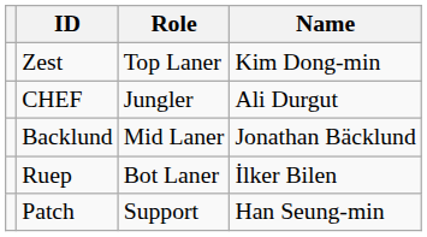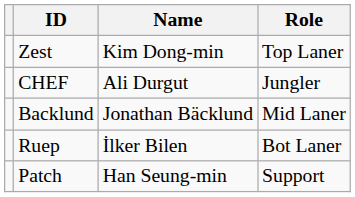columns swapped: Name <-> Role
